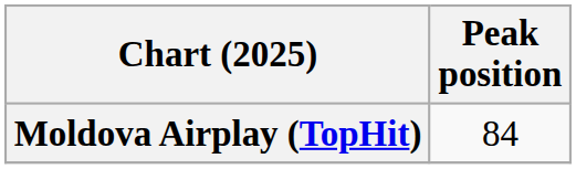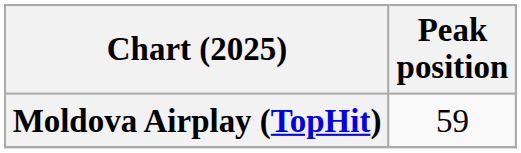Moldova Airplay (TopHit) | Peak position: 84 -> 59
